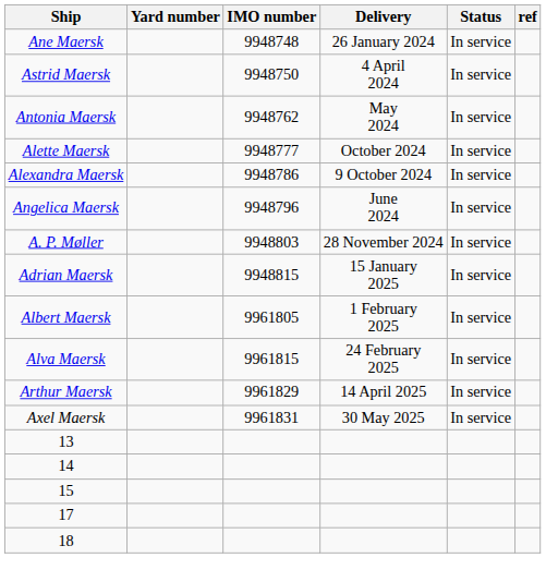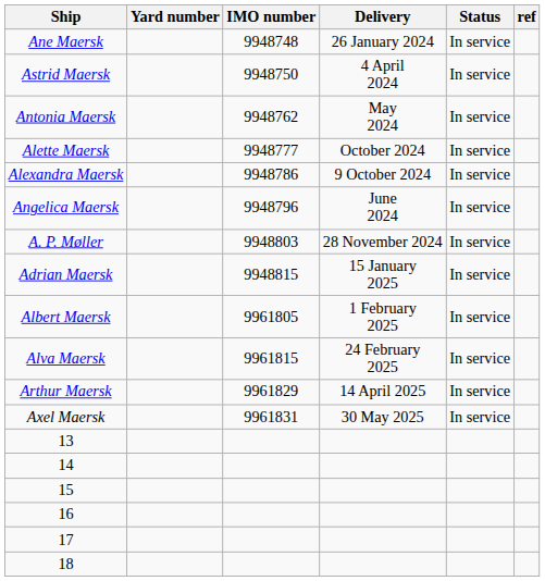+ row: 16
